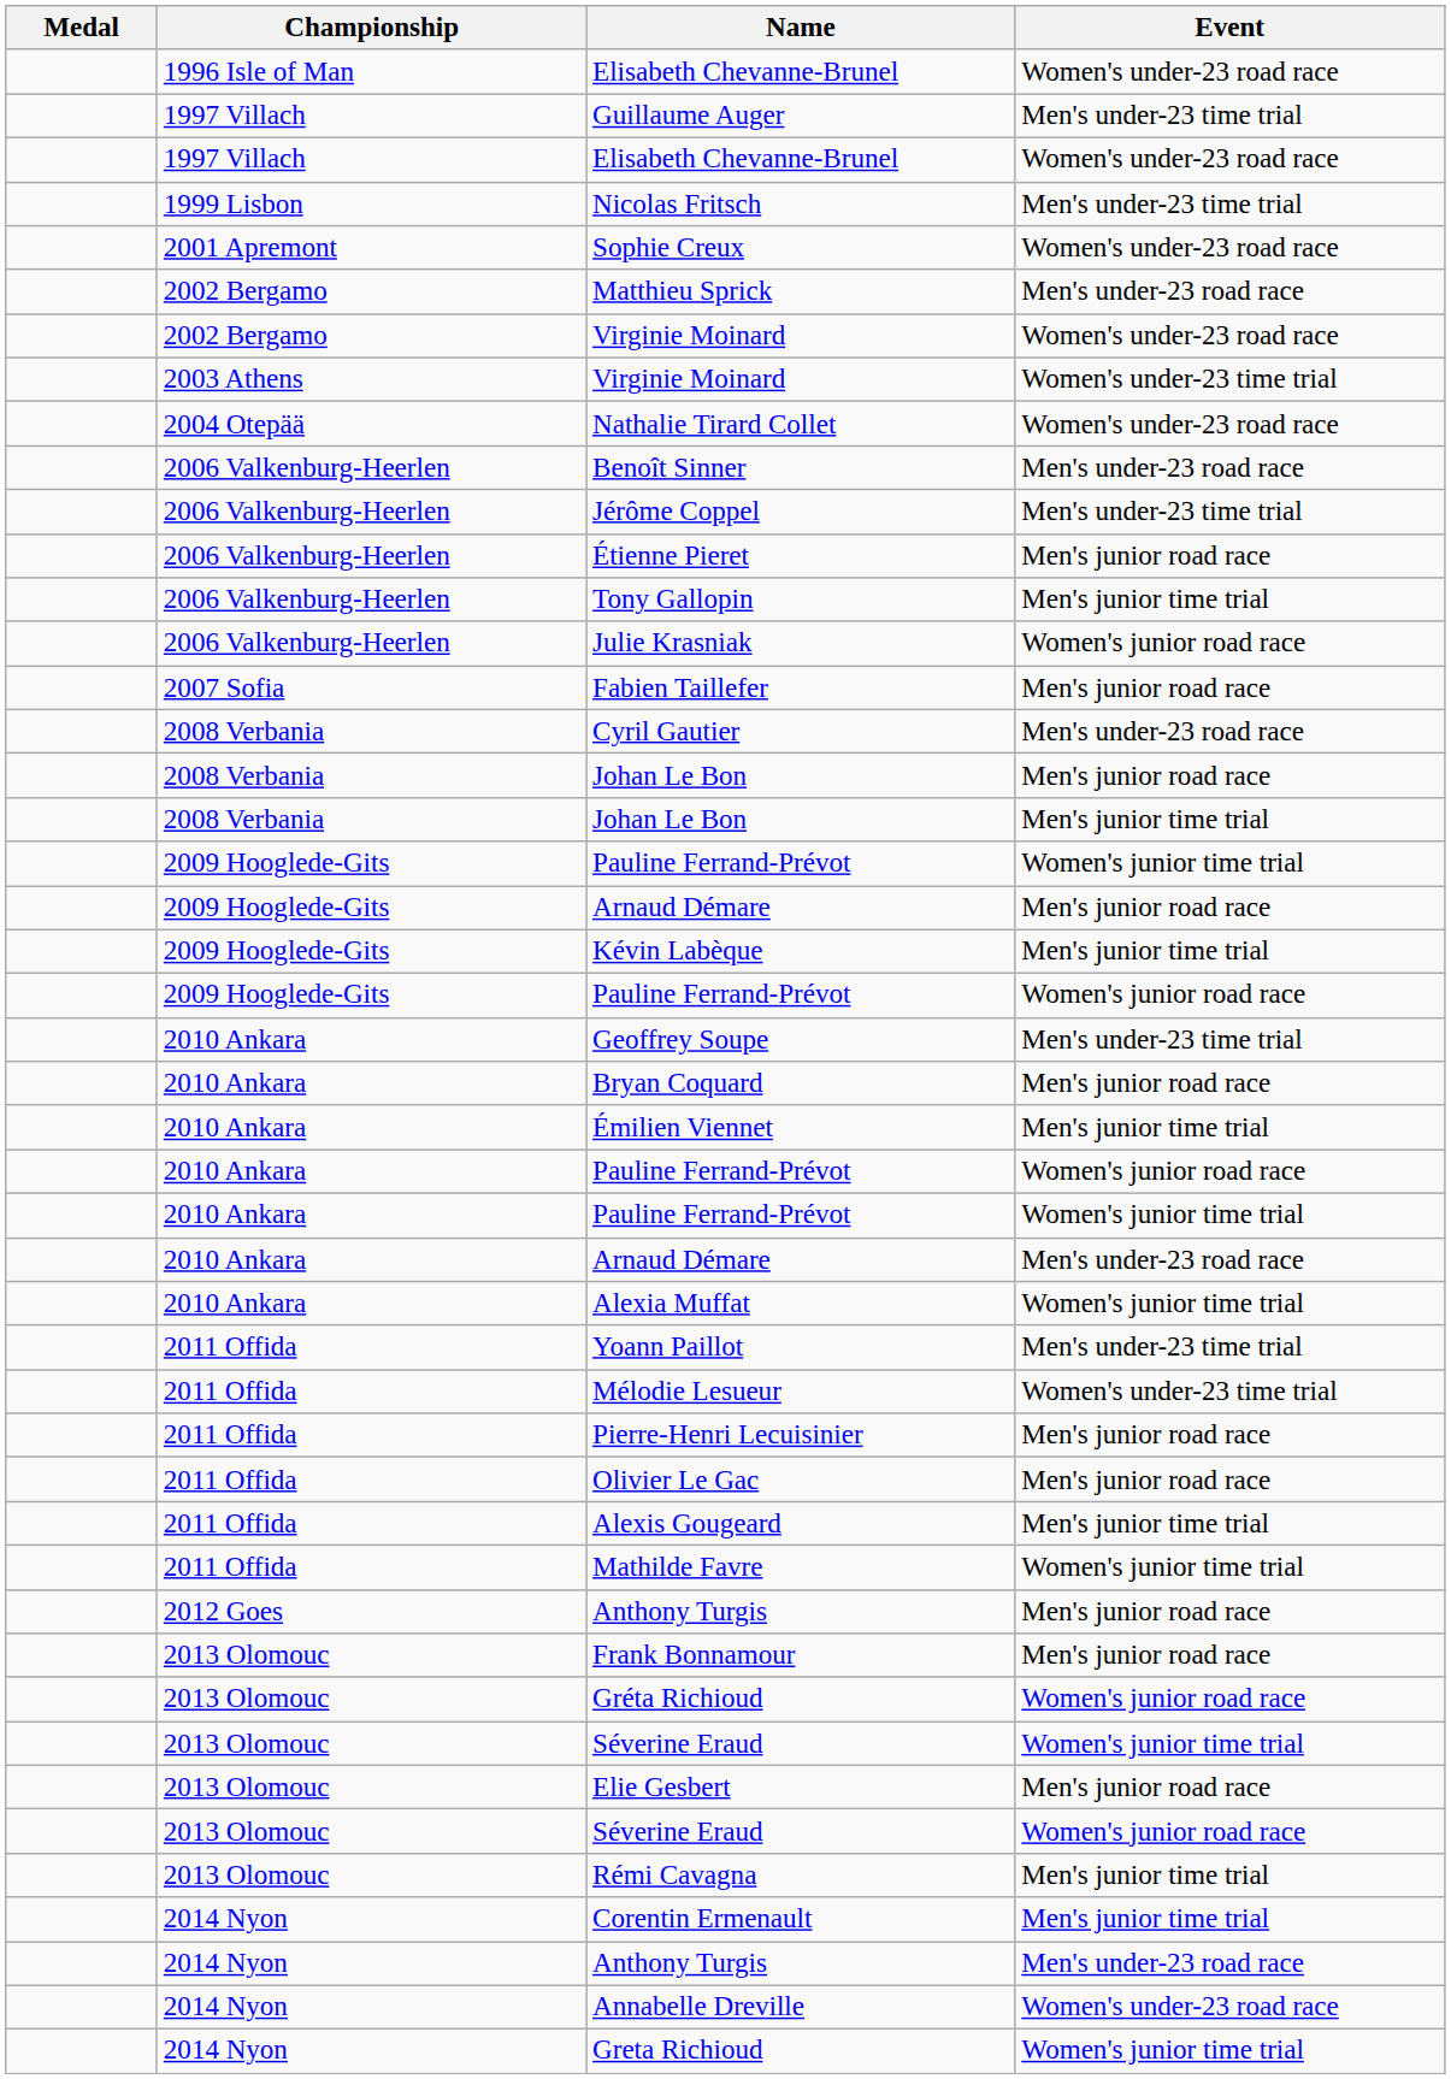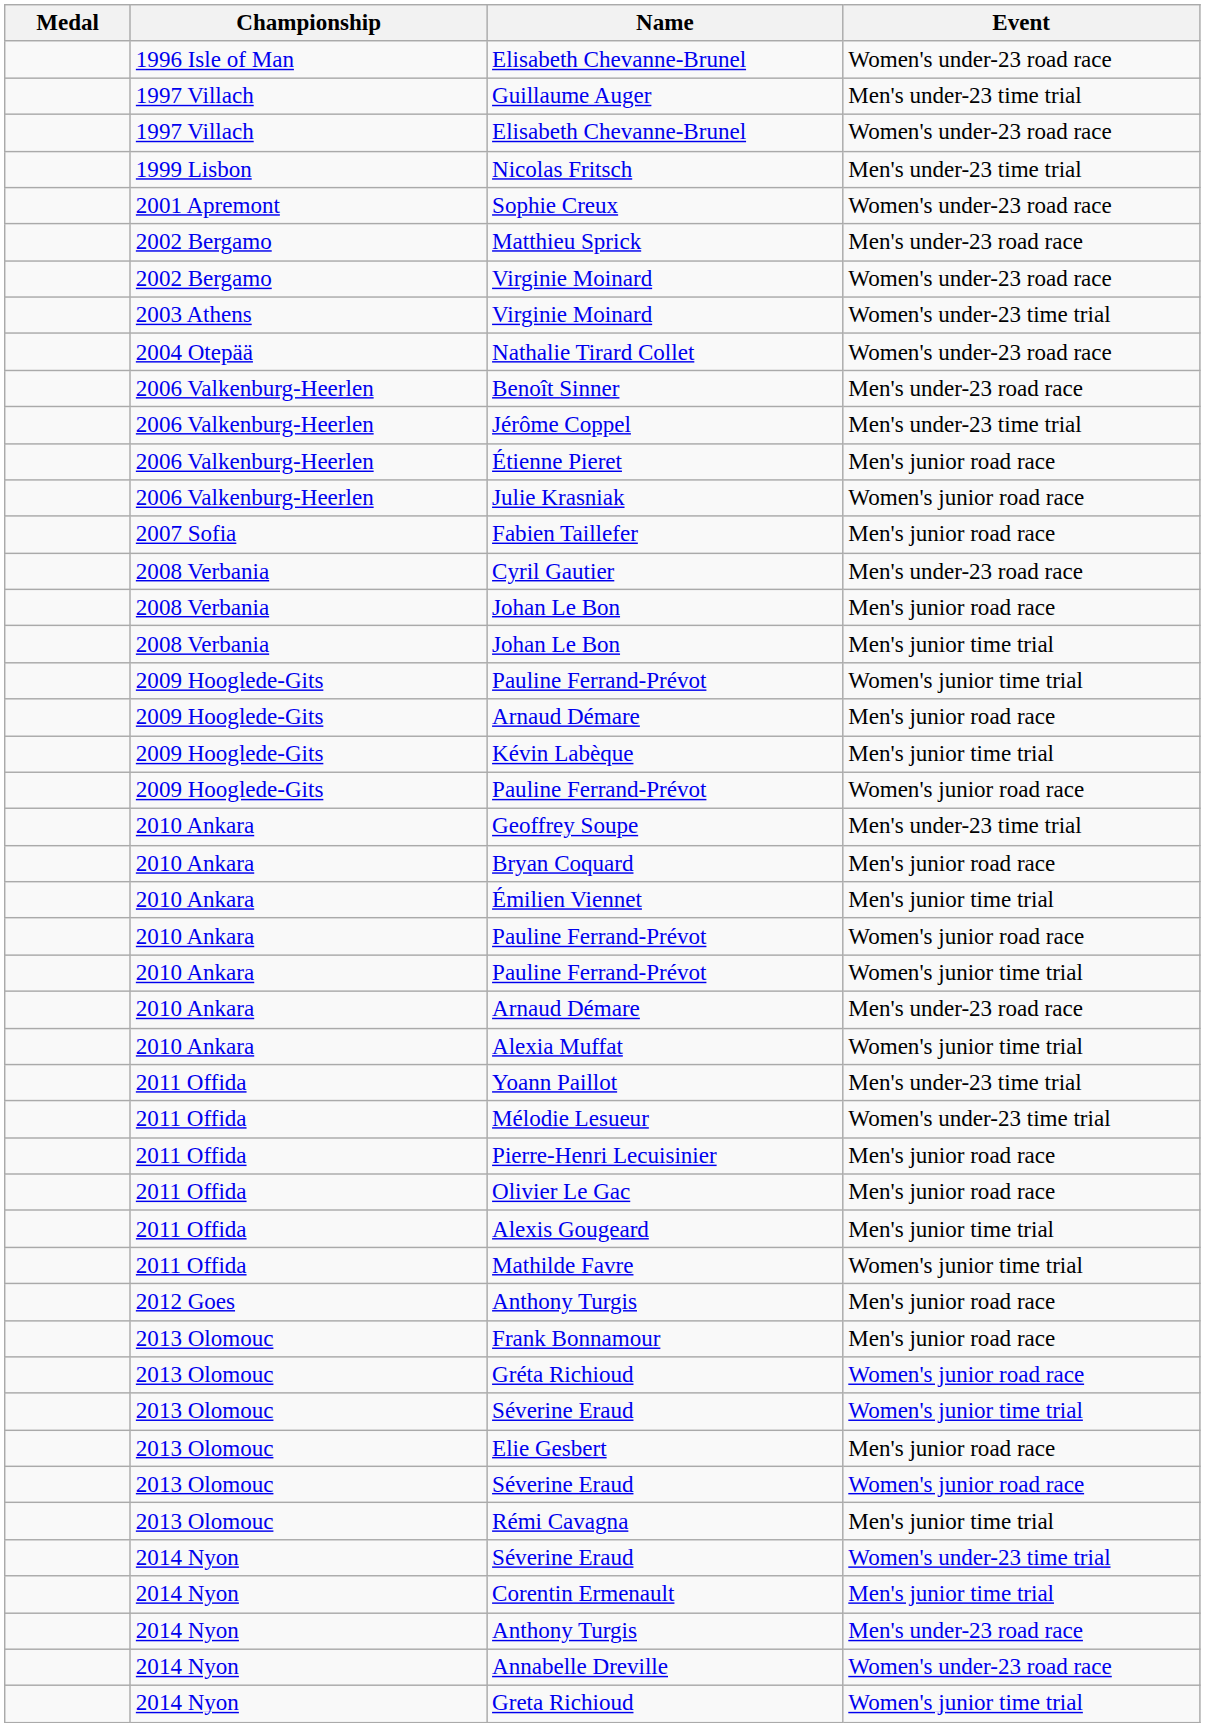- row: 2006 Valkenburg-Heerlen | Tony Gallopin | Men's junior time trial
+ row: 2014 Nyon | Séverine Eraud | Women's under-23 time trial
